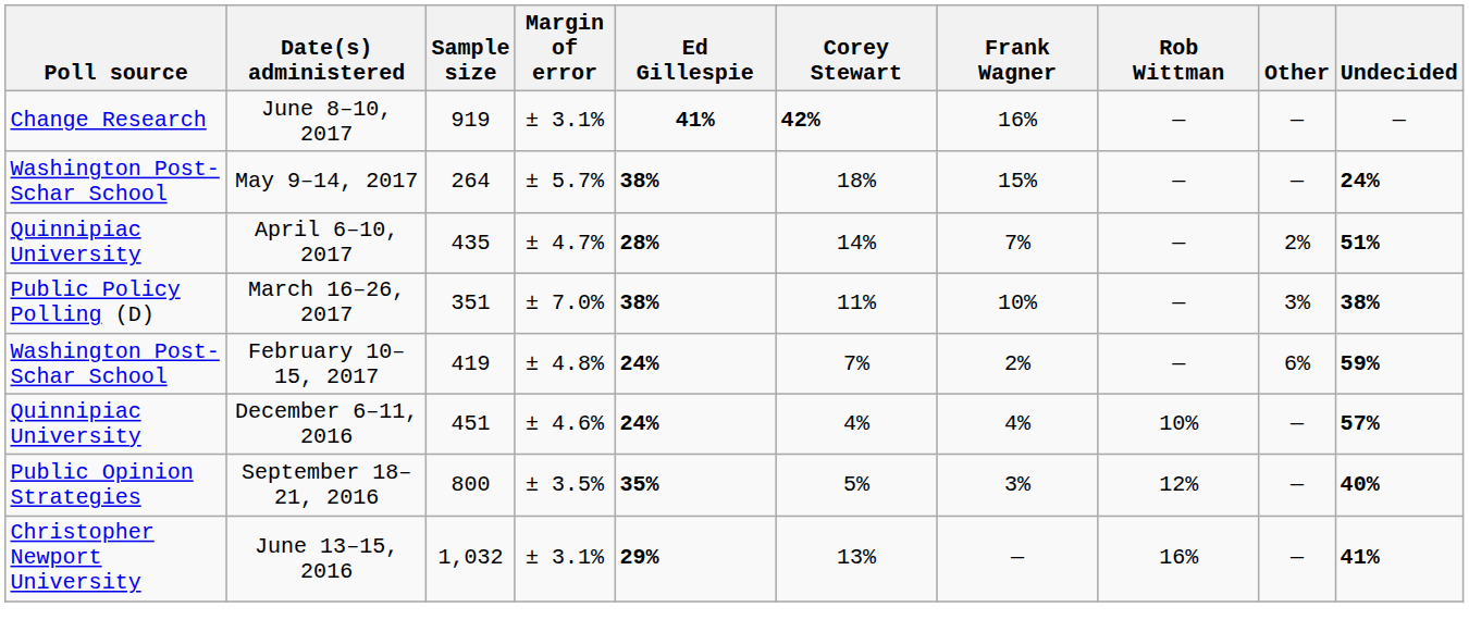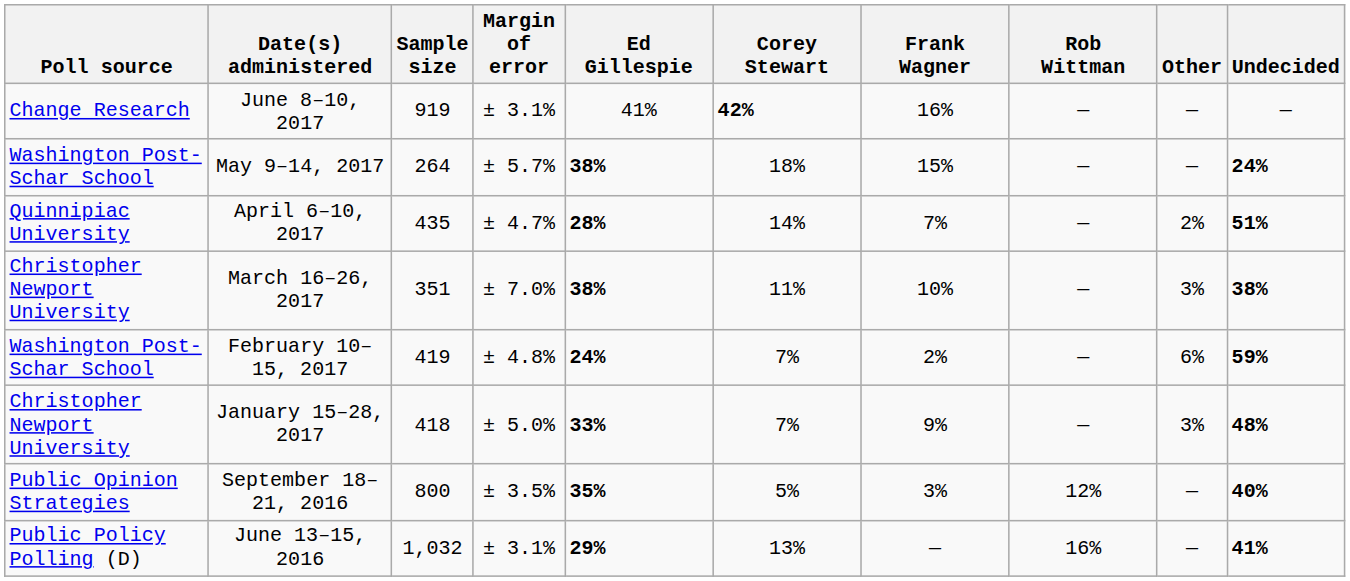June 8–10, 2017 | Ed Gillespie: bold -> normal
March 16–26, 2017 | Poll source: Public Policy Polling (D) -> Christopher Newport University
+ row: Christopher Newport University | January 15–28, 2017 | 418 | ± 5.0% | 33% | 7% | 9% | — | 3% | 48%
- row: Quinnipiac University | December 6–11, 2016 | 451 | ± 4.6% | 24% | 4% | 4% | 10% | — | 57%
June 13–15, 2016 | Poll source: Christopher Newport University -> Public Policy Polling (D)
